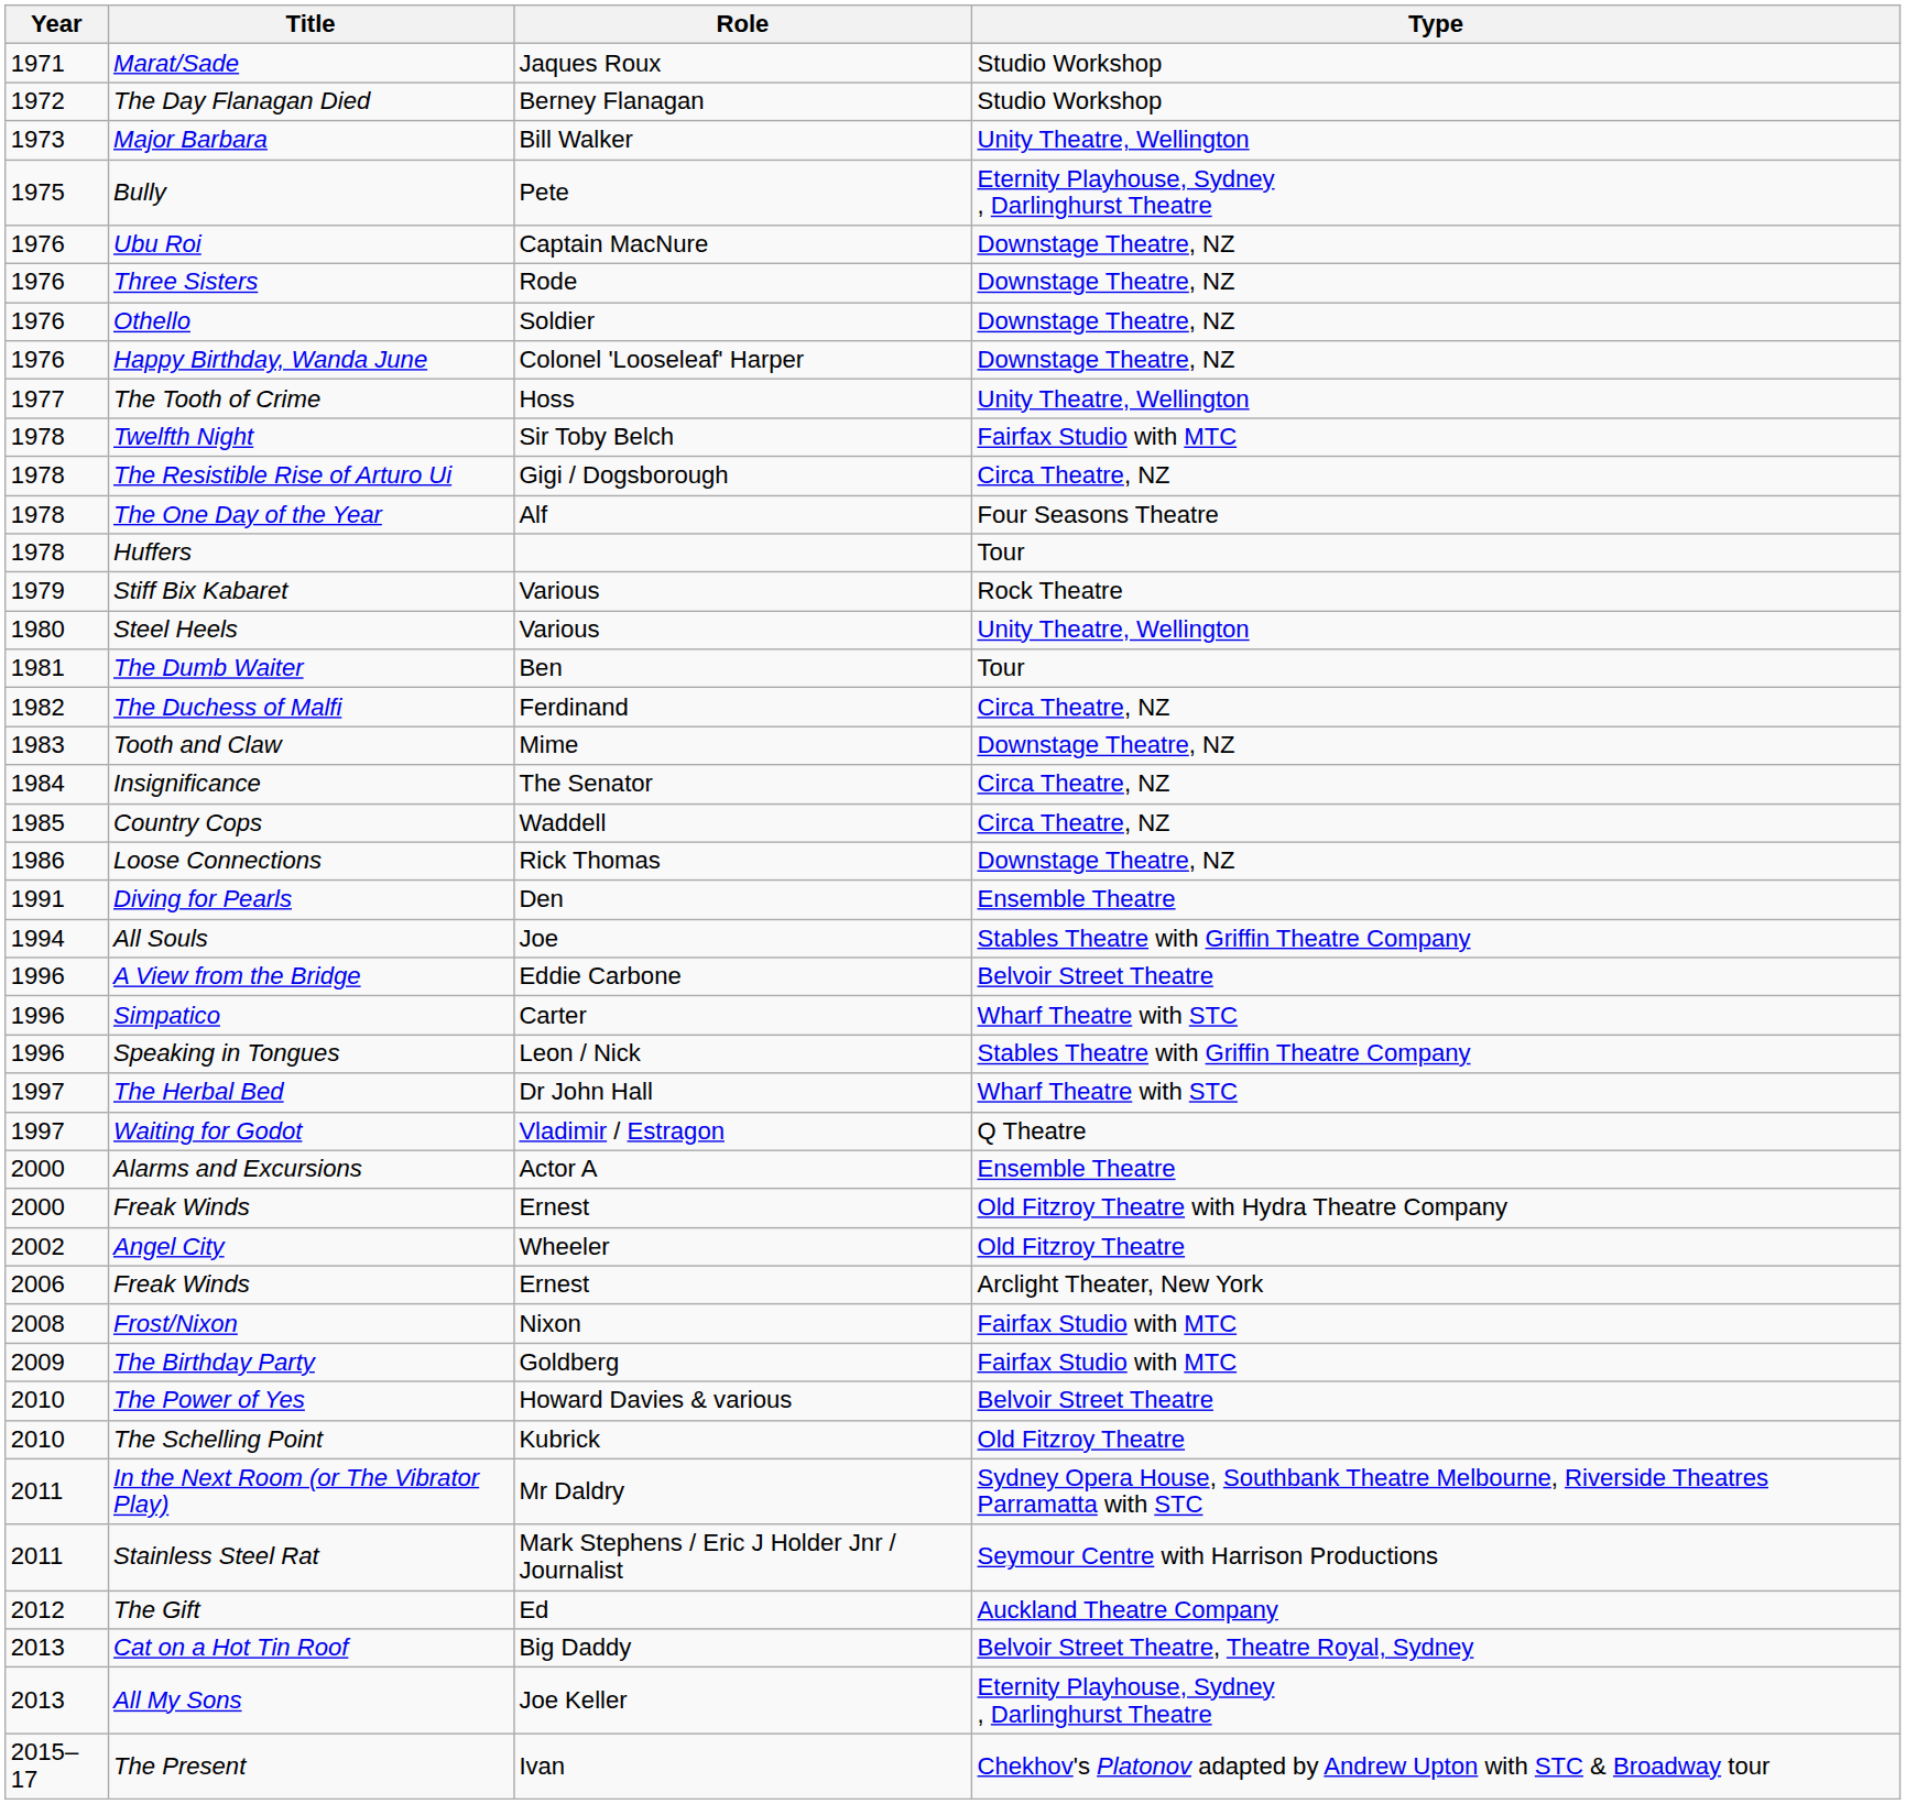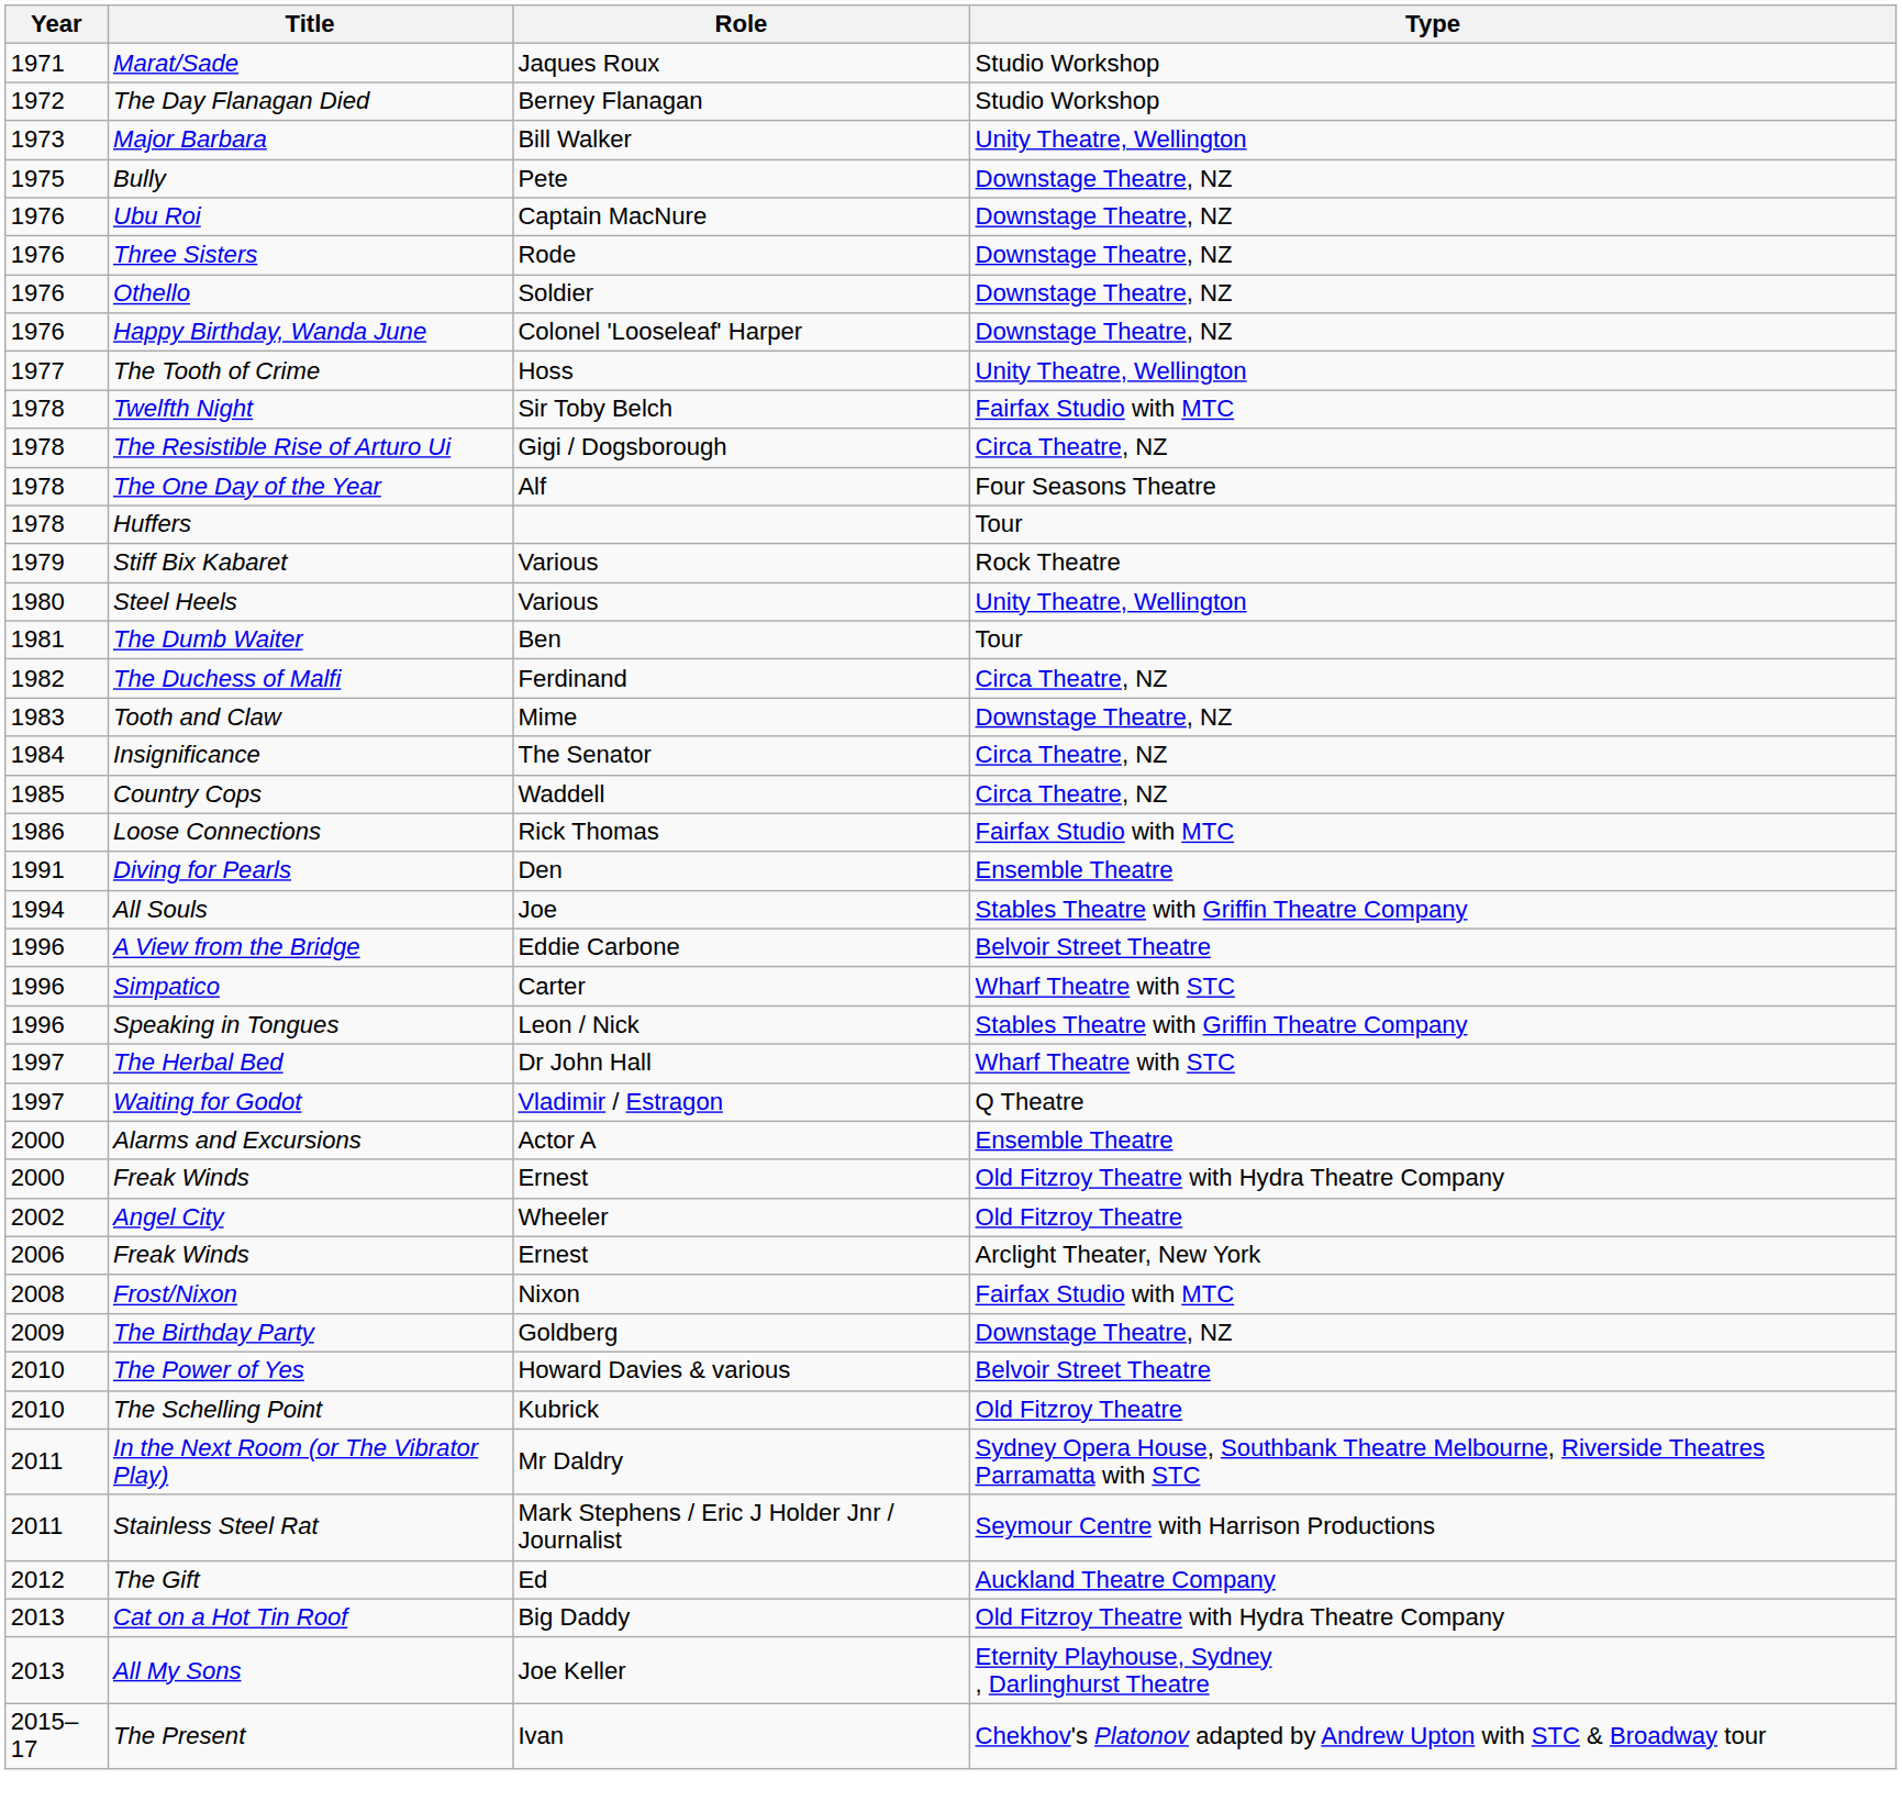Bully | Type: Eternity Playhouse, Sydney , Darlinghurst Theatre -> Downstage Theatre, NZ
Loose Connections | Type: Downstage Theatre, NZ -> Fairfax Studio with MTC
The Birthday Party | Type: Fairfax Studio with MTC -> Downstage Theatre, NZ
Cat on a Hot Tin Roof | Type: Belvoir Street Theatre, Theatre Royal, Sydney -> Old Fitzroy Theatre with Hydra Theatre Company
